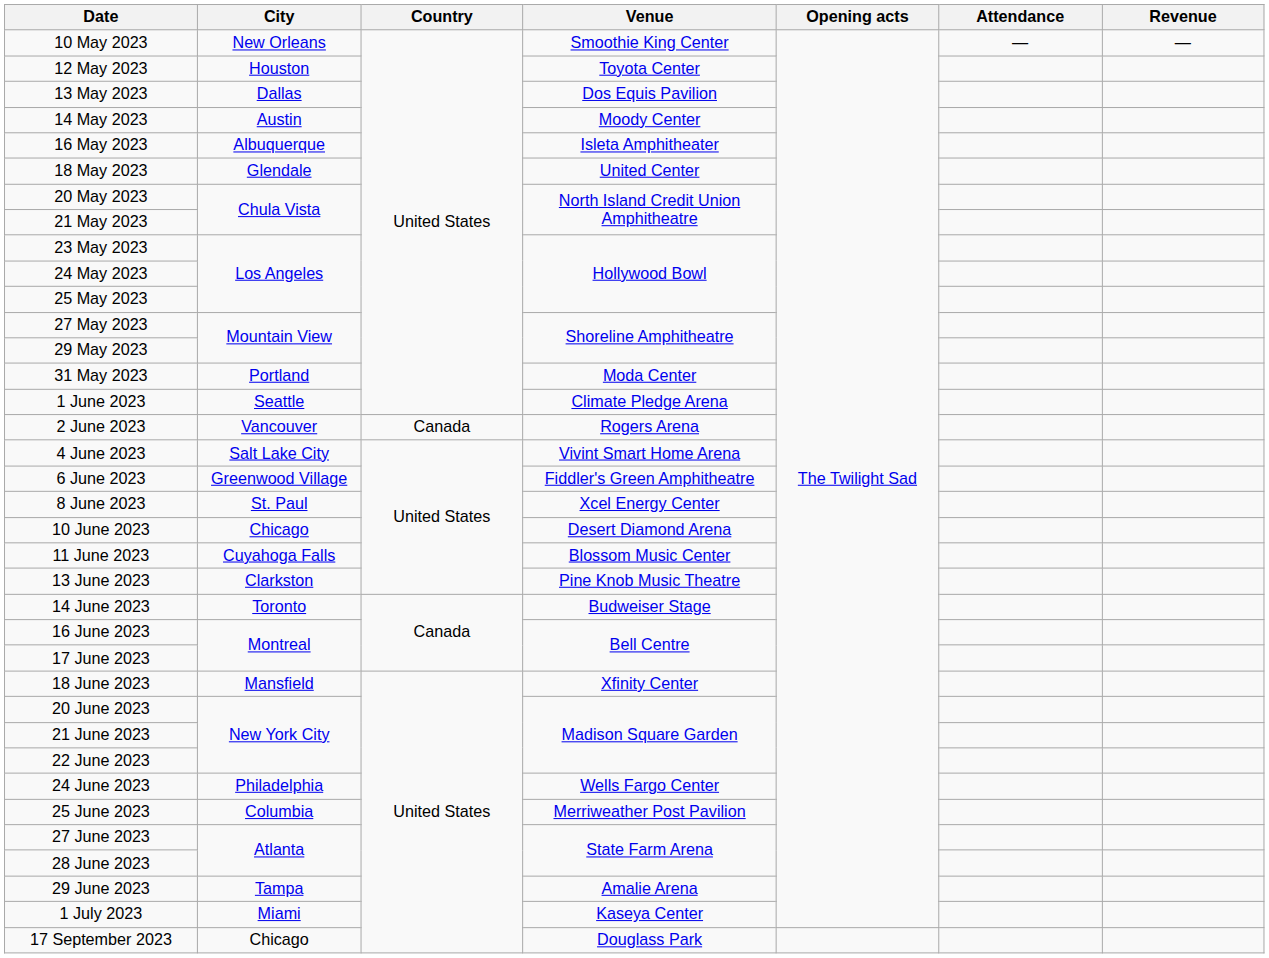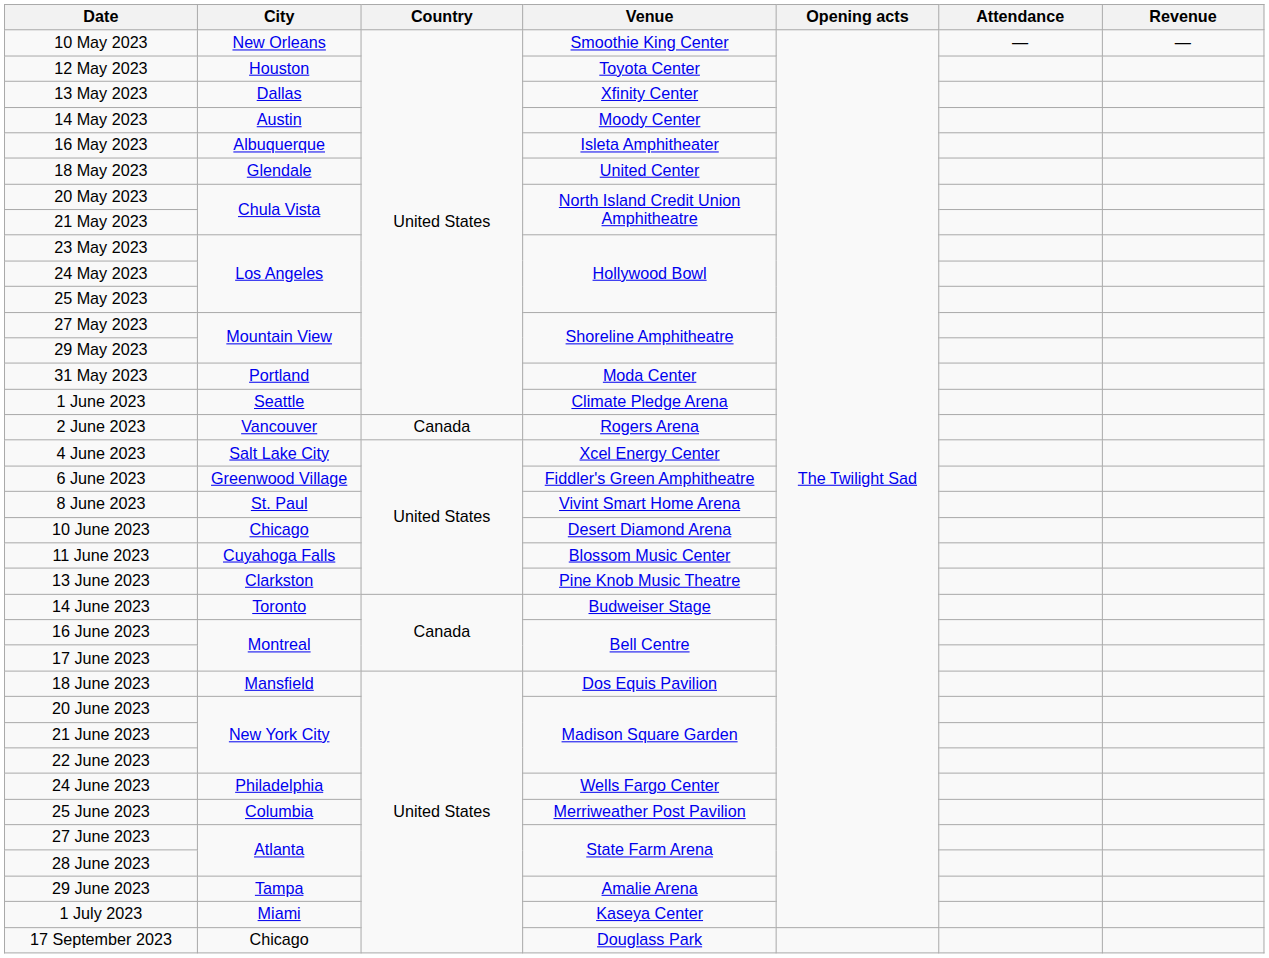13 May 2023 | Venue: Dos Equis Pavilion -> Xfinity Center
4 June 2023 | Venue: Vivint Smart Home Arena -> Xcel Energy Center
8 June 2023 | Venue: Xcel Energy Center -> Vivint Smart Home Arena
18 June 2023 | Venue: Xfinity Center -> Dos Equis Pavilion
